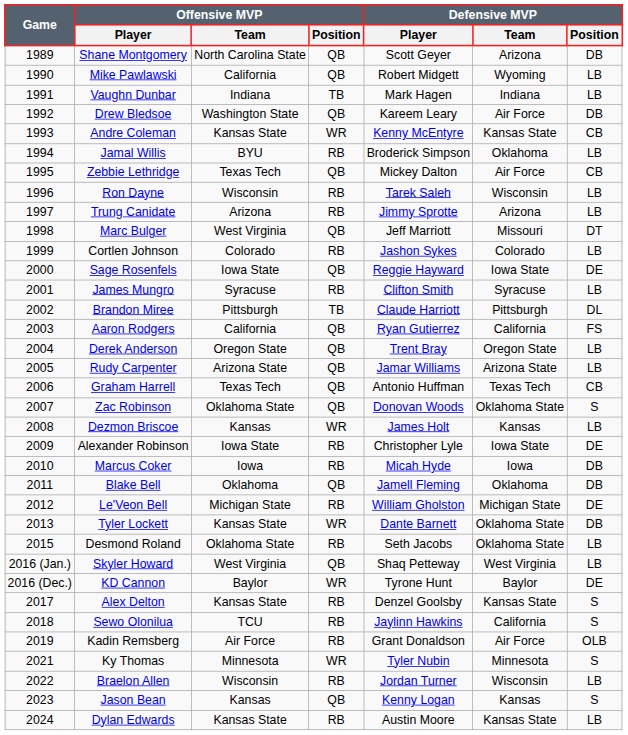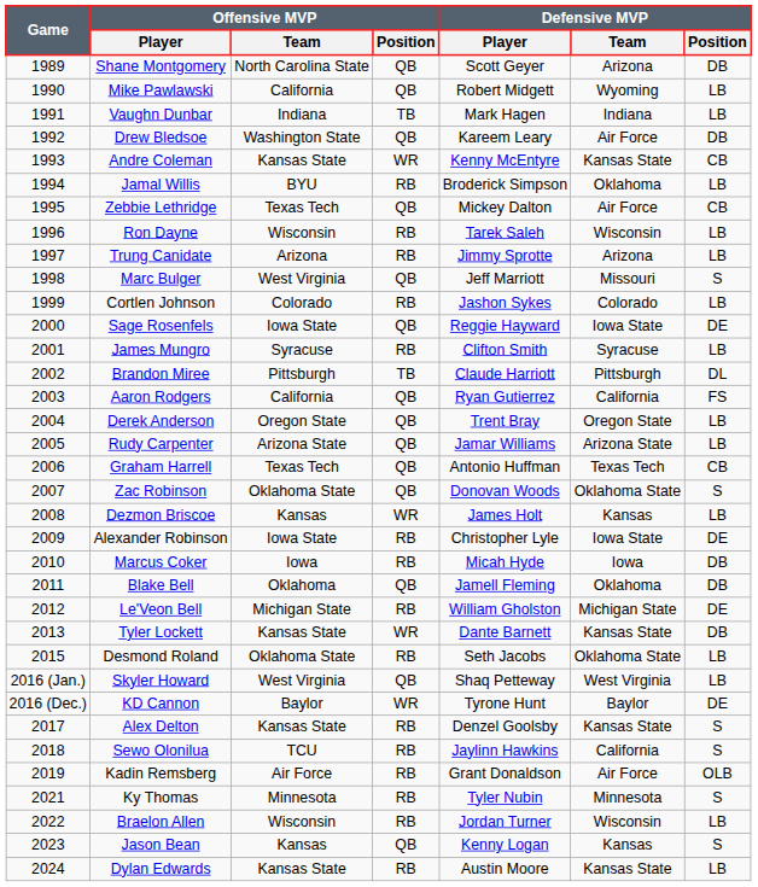Marc Bulger | Defensive MVP / Position: DT -> S
Tyler Lockett | Defensive MVP / Team: Oklahoma State -> Kansas State
Ky Thomas | Offensive MVP / Position: WR -> RB
